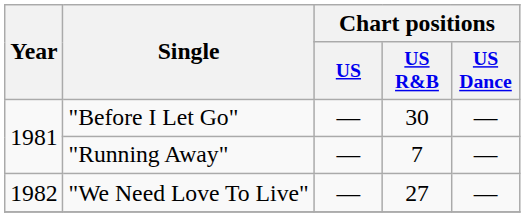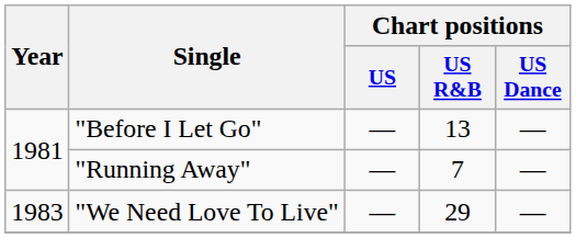"Before I Let Go" | Chart positions / US R&B: 30 -> 13
"We Need Love To Live" | Year: 1982 -> 1983
"We Need Love To Live" | Chart positions / US R&B: 27 -> 29
